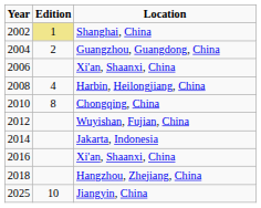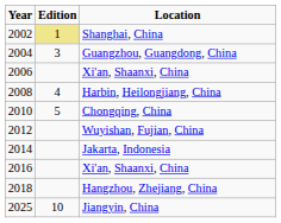Guangzhou, Guangdong, China | Edition: 2 -> 3
Chongqing, China | Edition: 8 -> 5
